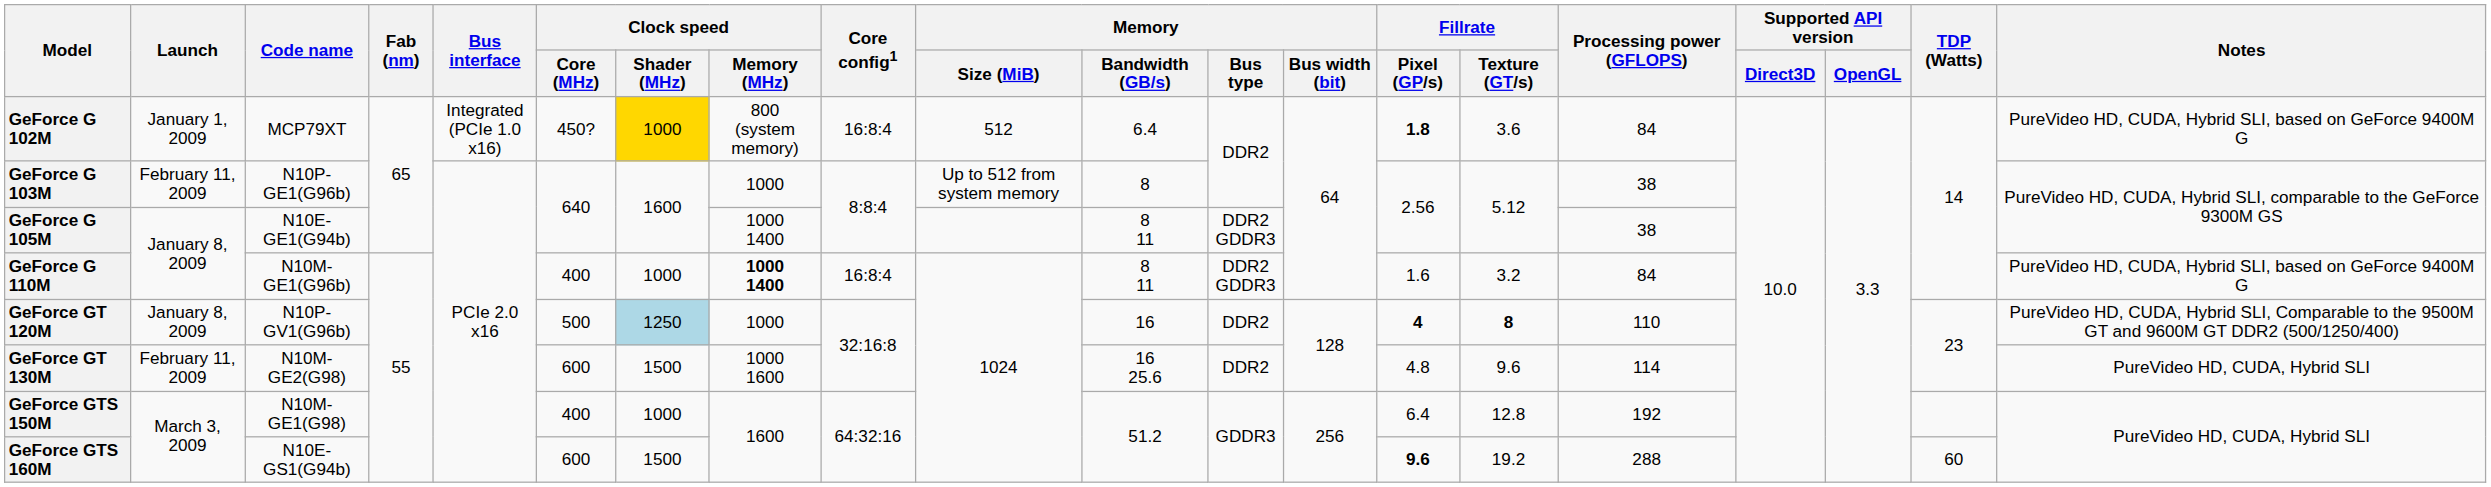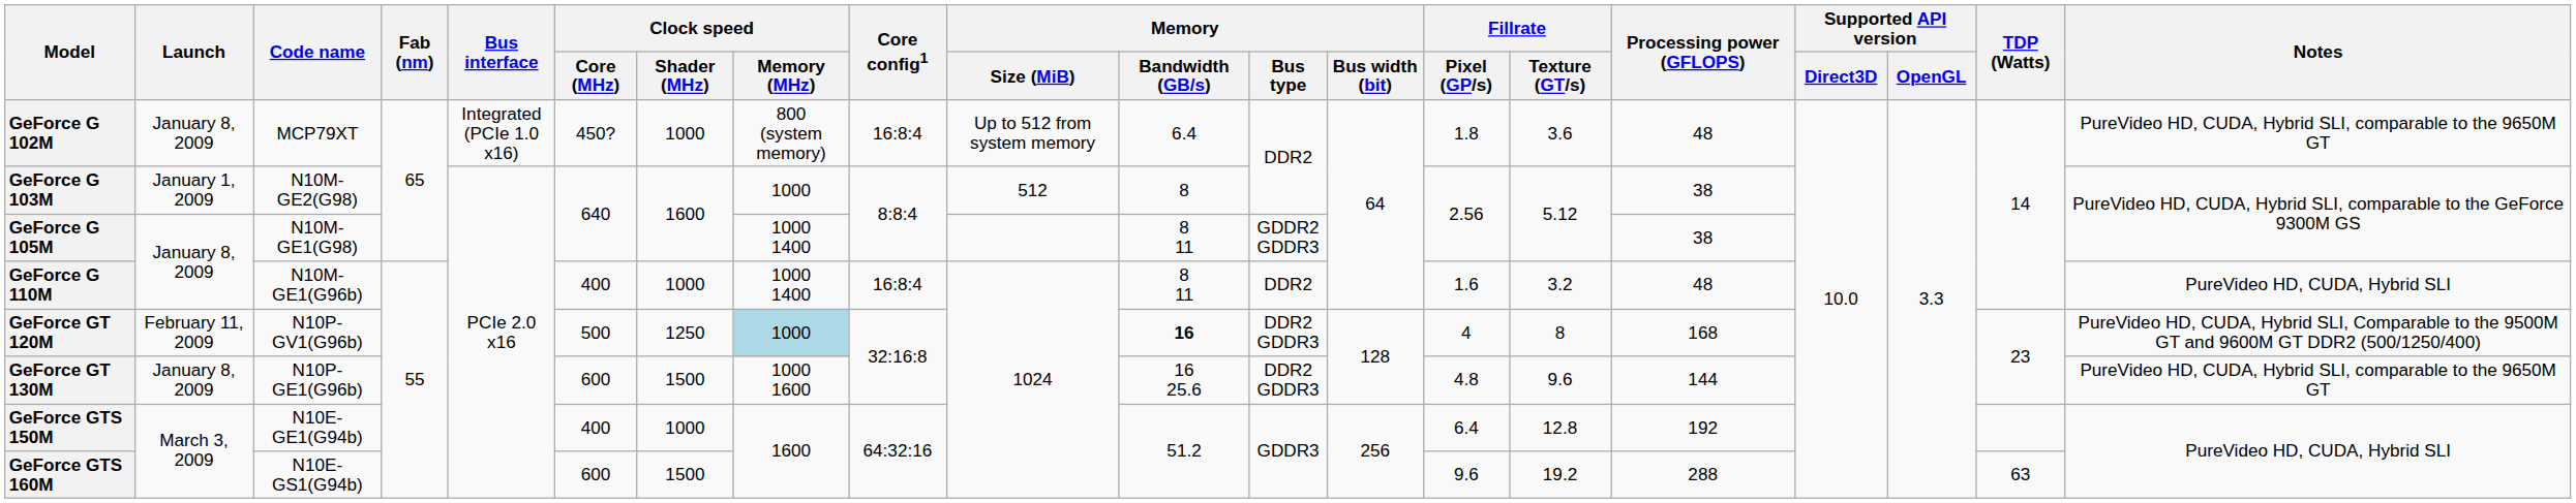GeForce G 102M | Launch: January 1, 2009 -> January 8, 2009
GeForce G 102M | Clock speed / Shader (MHz): gold background -> no background
GeForce G 102M | Memory / Size (MiB): 512 -> Up to 512 from system memory
GeForce G 102M | Fillrate / Pixel (GP/s): bold -> normal
GeForce G 102M | Processing power (GFLOPS): 84 -> 48
GeForce G 102M | Notes: PureVideo HD, CUDA, Hybrid SLI, based on GeForce 9400M G -> PureVideo HD, CUDA, Hybrid SLI, comparable to the 9650M GT
GeForce G 103M | Launch: February 11, 2009 -> January 1, 2009
GeForce G 103M | Code name: N10P-GE1(G96b) -> N10M-GE2(G98)
GeForce G 103M | Memory / Size (MiB): Up to 512 from system memory -> 512
GeForce G 105M | Code name: N10E-GE1(G94b) -> N10M-GE1(G98)
GeForce G 105M | Memory / Bus type: DDR2 GDDR3 -> GDDR2 GDDR3
GeForce G 110M | Clock speed / Memory (MHz): bold -> normal
GeForce G 110M | Memory / Bus type: DDR2 GDDR3 -> DDR2
GeForce G 110M | Processing power (GFLOPS): 84 -> 48
GeForce G 110M | Notes: PureVideo HD, CUDA, Hybrid SLI, based on GeForce 9400M G -> PureVideo HD, CUDA, Hybrid SLI
GeForce GT 120M | Launch: January 8, 2009 -> February 11, 2009
GeForce GT 120M | Clock speed / Shader (MHz): lightblue background -> no background
GeForce GT 120M | Clock speed / Memory (MHz): no background -> lightblue background
GeForce GT 120M | Memory / Bandwidth (GB/s): normal -> bold
GeForce GT 120M | Memory / Bus type: DDR2 -> DDR2 GDDR3
GeForce GT 120M | Fillrate / Pixel (GP/s): bold -> normal
GeForce GT 120M | Fillrate / Texture (GT/s): bold -> normal
GeForce GT 120M | Processing power (GFLOPS): 110 -> 168
GeForce GT 130M | Launch: February 11, 2009 -> January 8, 2009
GeForce GT 130M | Code name: N10M-GE2(G98) -> N10P-GE1(G96b)
GeForce GT 130M | Memory / Bus type: DDR2 -> DDR2 GDDR3
GeForce GT 130M | Processing power (GFLOPS): 114 -> 144
GeForce GT 130M | Notes: PureVideo HD, CUDA, Hybrid SLI -> PureVideo HD, CUDA, Hybrid SLI, comparable to the 9650M GT
GeForce GTS 150M | Code name: N10M-GE1(G98) -> N10E-GE1(G94b)
GeForce GTS 160M | Fillrate / Pixel (GP/s): bold -> normal
GeForce GTS 160M | TDP (Watts): 60 -> 63
